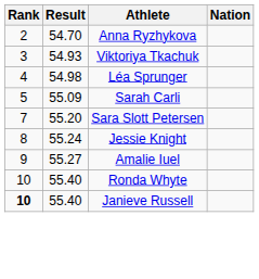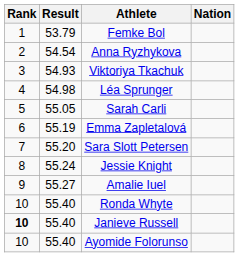+ row: 1 | 53.79 | Femke Bol
Anna Ryzhykova | Result: 54.70 -> 54.54
Sarah Carli | Result: 55.09 -> 55.05
+ row: 6 | 55.19 | Emma Zapletalová
+ row: 10 | 55.40 | Ayomide Folorunso
